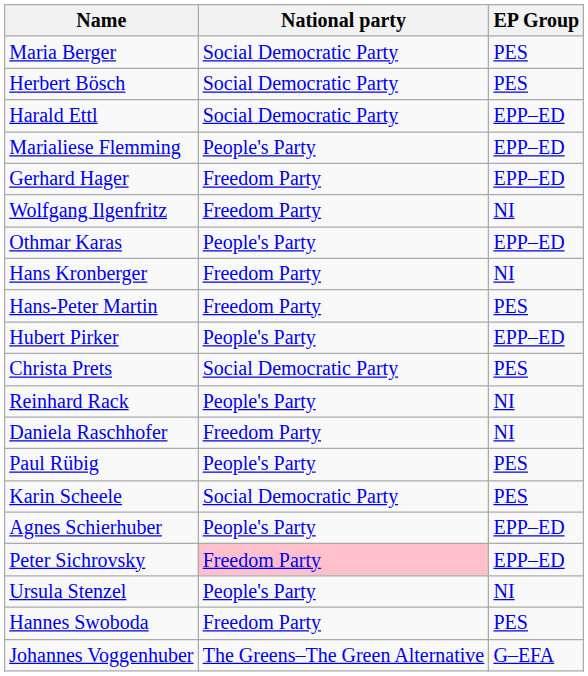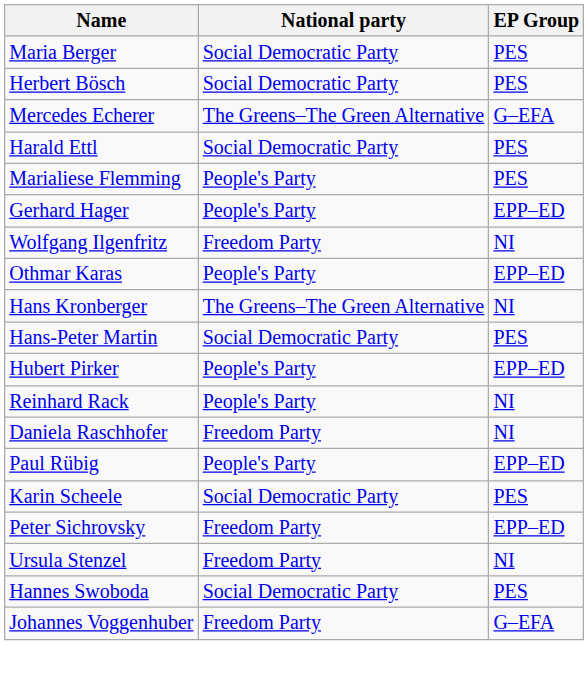+ row: Mercedes Echerer | The Greens–The Green Alternative | G–EFA
Harald Ettl | EP Group: EPP–ED -> PES
Marialiese Flemming | EP Group: EPP–ED -> PES
Gerhard Hager | National party: Freedom Party -> People's Party
Hans Kronberger | National party: Freedom Party -> The Greens–The Green Alternative
Hans-Peter Martin | National party: Freedom Party -> Social Democratic Party
- row: Christa Prets | Social Democratic Party | PES
Paul Rübig | EP Group: PES -> EPP–ED
- row: Agnes Schierhuber | People's Party | EPP–ED
Peter Sichrovsky | National party: pink background -> no background
Ursula Stenzel | National party: People's Party -> Freedom Party
Hannes Swoboda | National party: Freedom Party -> Social Democratic Party
Johannes Voggenhuber | National party: The Greens–The Green Alternative -> Freedom Party
